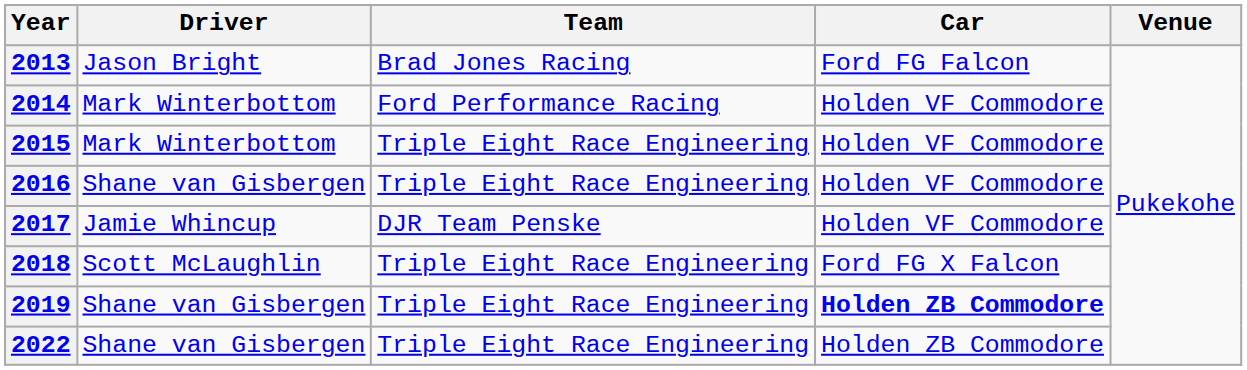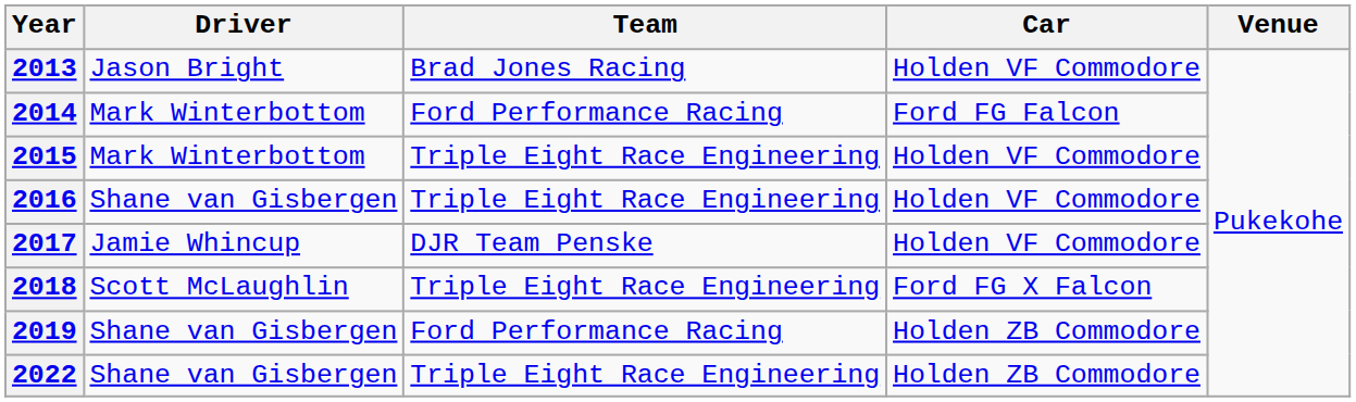2013 | Car: Ford FG Falcon -> Holden VF Commodore
2014 | Car: Holden VF Commodore -> Ford FG Falcon
2019 | Team: Triple Eight Race Engineering -> Ford Performance Racing
2019 | Car: bold -> normal
